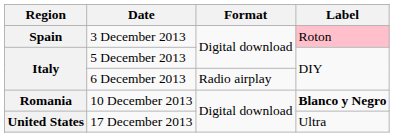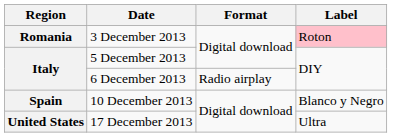3 December 2013 | Region: Spain -> Romania
10 December 2013 | Region: Romania -> Spain
10 December 2013 | Label: bold -> normal
